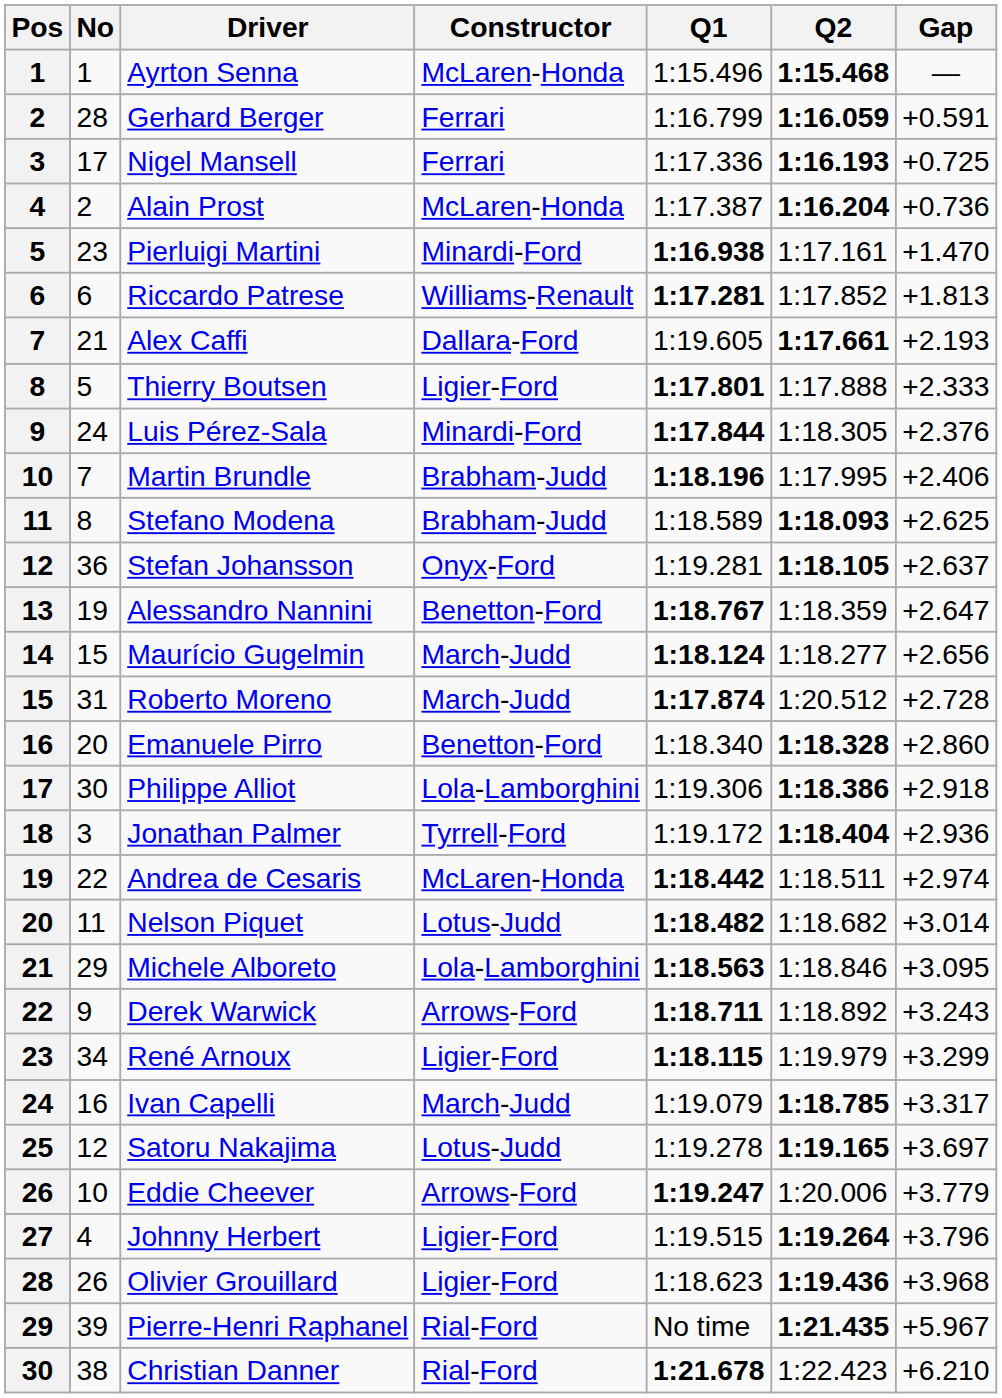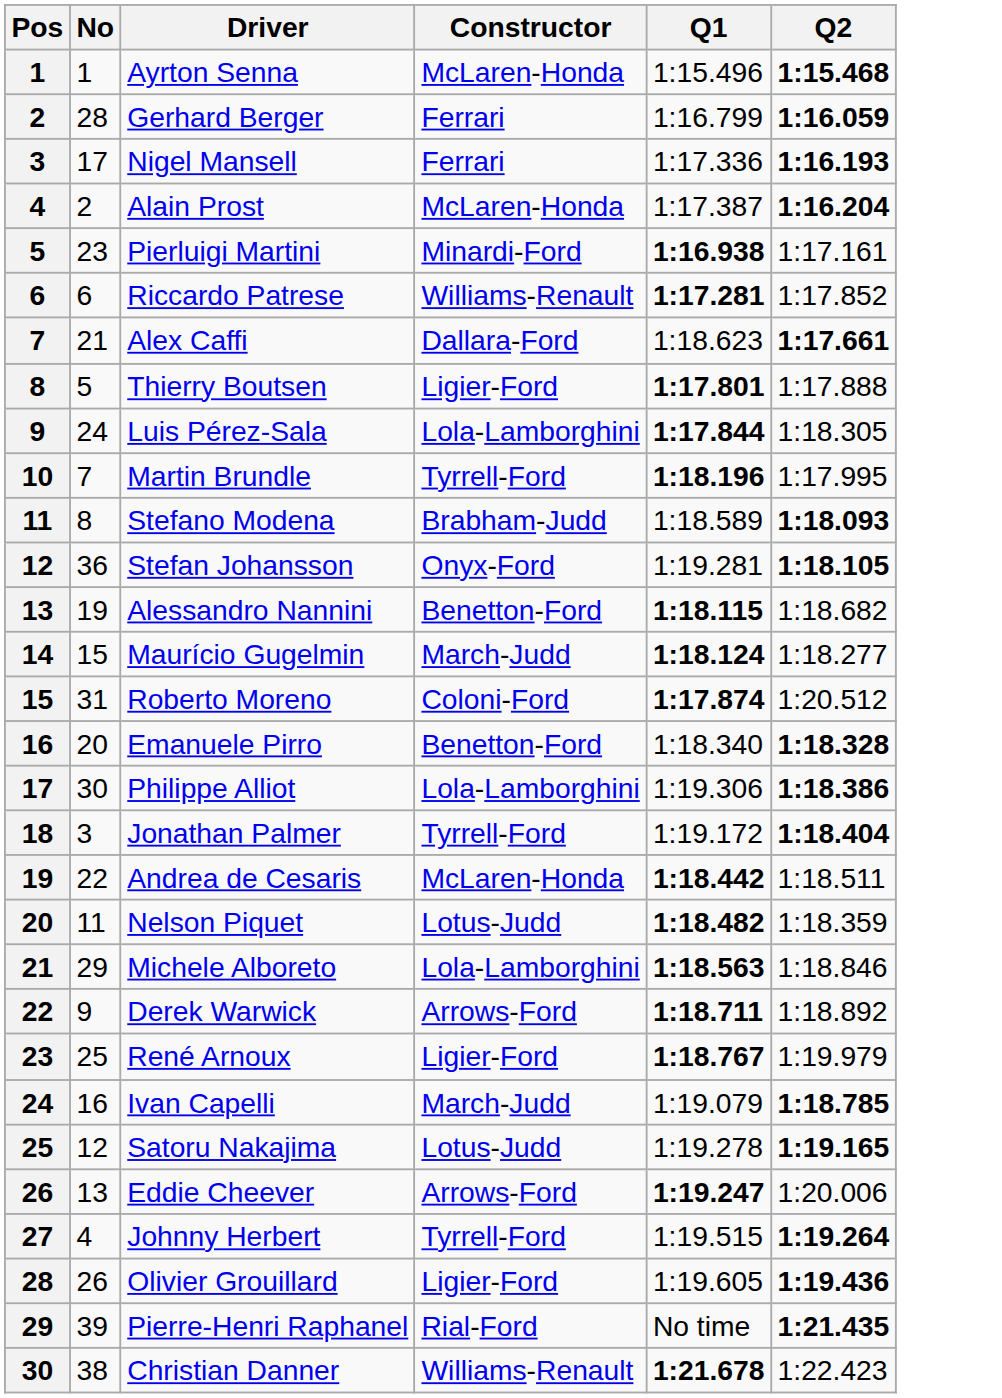- column: Gap | — | +0.591 | +0.725 | +0.736 | +1.470 | +1.813 | +2.193 | +2.333 | +2.376 | +2.406 | +2.625 | +2.637 | +2.647 | +2.656 | +2.728 | +2.860 | +2.918 | +2.936 | +2.974 | +3.014 | +3.095 | +3.243 | +3.299 | +3.317 | +3.697 | +3.779 | +3.796 | +3.968 | +5.967 | +6.210
Alex Caffi | Q1: 1:19.605 -> 1:18.623
Luis Pérez-Sala | Constructor: Minardi-Ford -> Lola-Lamborghini
Martin Brundle | Constructor: Brabham-Judd -> Tyrrell-Ford
Alessandro Nannini | Q1: 1:18.767 -> 1:18.115
Alessandro Nannini | Q2: 1:18.359 -> 1:18.682
Roberto Moreno | Constructor: March-Judd -> Coloni-Ford
Nelson Piquet | Q2: 1:18.682 -> 1:18.359
René Arnoux | No: 34 -> 25
René Arnoux | Q1: 1:18.115 -> 1:18.767
Eddie Cheever | No: 10 -> 13
Johnny Herbert | Constructor: Ligier-Ford -> Tyrrell-Ford
Olivier Grouillard | Q1: 1:18.623 -> 1:19.605
Christian Danner | Constructor: Rial-Ford -> Williams-Renault
